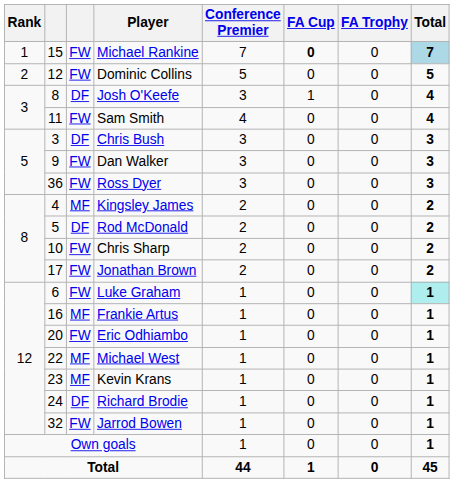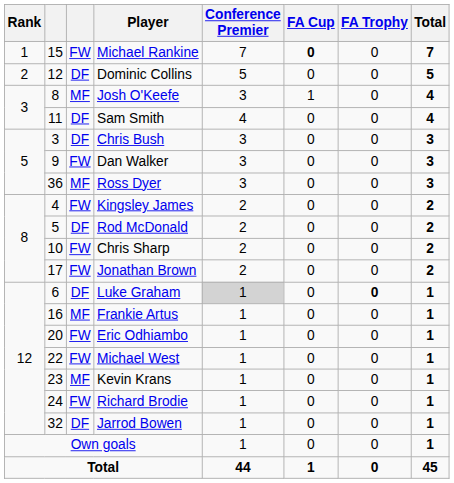Michael Rankine | Total: lightblue background -> no background
Dominic Collins | column 3: FW -> DF
Josh O'Keefe | column 3: DF -> MF
Sam Smith | column 3: FW -> DF
Ross Dyer | column 3: FW -> MF
Kingsley James | column 3: MF -> FW
Luke Graham | column 3: FW -> DF
Luke Graham | Conference Premier: no background -> lightgrey background
Luke Graham | FA Trophy: normal -> bold
Luke Graham | Total: paleturquoise background -> no background
Michael West | column 3: MF -> FW
Richard Brodie | column 3: DF -> FW
Jarrod Bowen | column 3: FW -> DF
